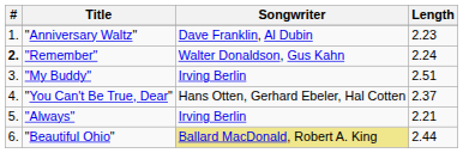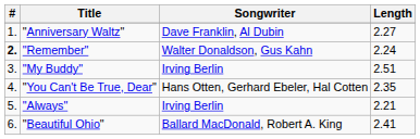"Anniversary Waltz" | Length: 2.23 -> 2.27
"You Can't Be True, Dear" | Length: 2.37 -> 2.35
"Beautiful Ohio" | Songwriter: khaki background -> no background
"Beautiful Ohio" | Length: 2.44 -> 2.41
